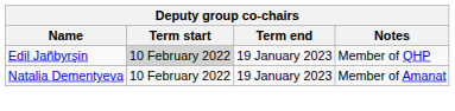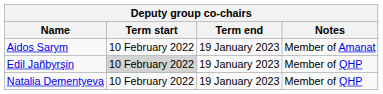+ row: Aidos Sarym | 10 February 2022 | 19 January 2023 | Member of Amanat
Natalia Dementyeva | Notes: Member of Amanat -> Member of QHP
